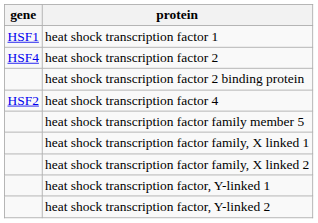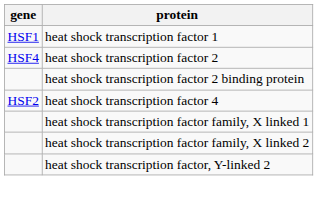- row: heat shock transcription factor family member 5
- row: heat shock transcription factor, Y-linked 1
